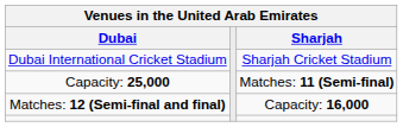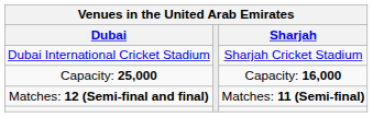Capacity: 25,000 | Sharjah: Matches: 11 (Semi-final) -> Capacity: 16,000
Matches: 12 (Semi-final and final) | Sharjah: Capacity: 16,000 -> Matches: 11 (Semi-final)
